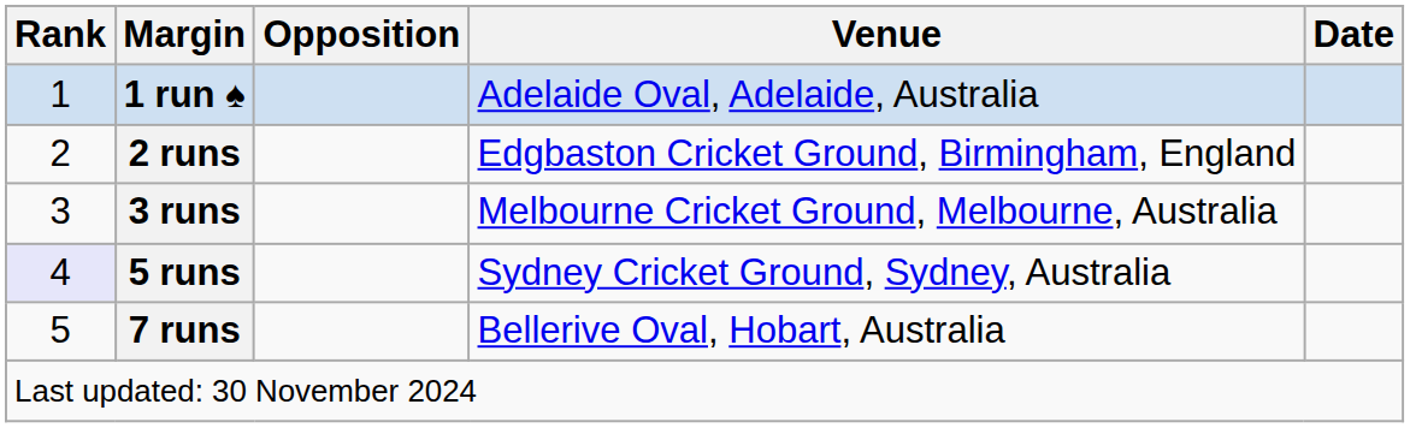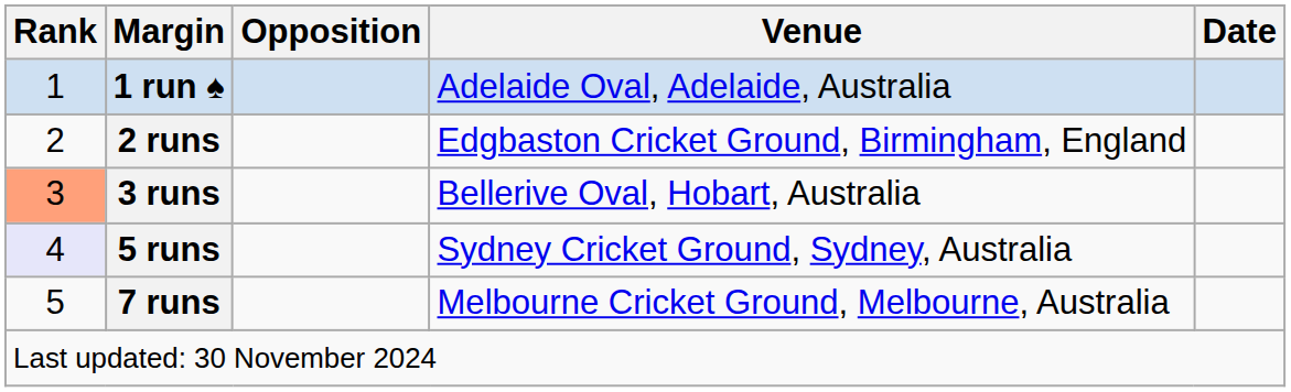3 runs | Rank: no background -> lightsalmon background
3 runs | Venue: Melbourne Cricket Ground, Melbourne, Australia -> Bellerive Oval, Hobart, Australia
7 runs | Venue: Bellerive Oval, Hobart, Australia -> Melbourne Cricket Ground, Melbourne, Australia
